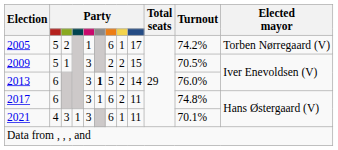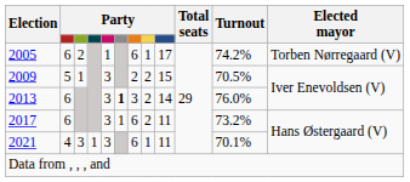2005 | column 2: 5 -> 6
2013 | column 7: 5 -> 3
2017 | Turnout: 74.8% -> 73.2%
